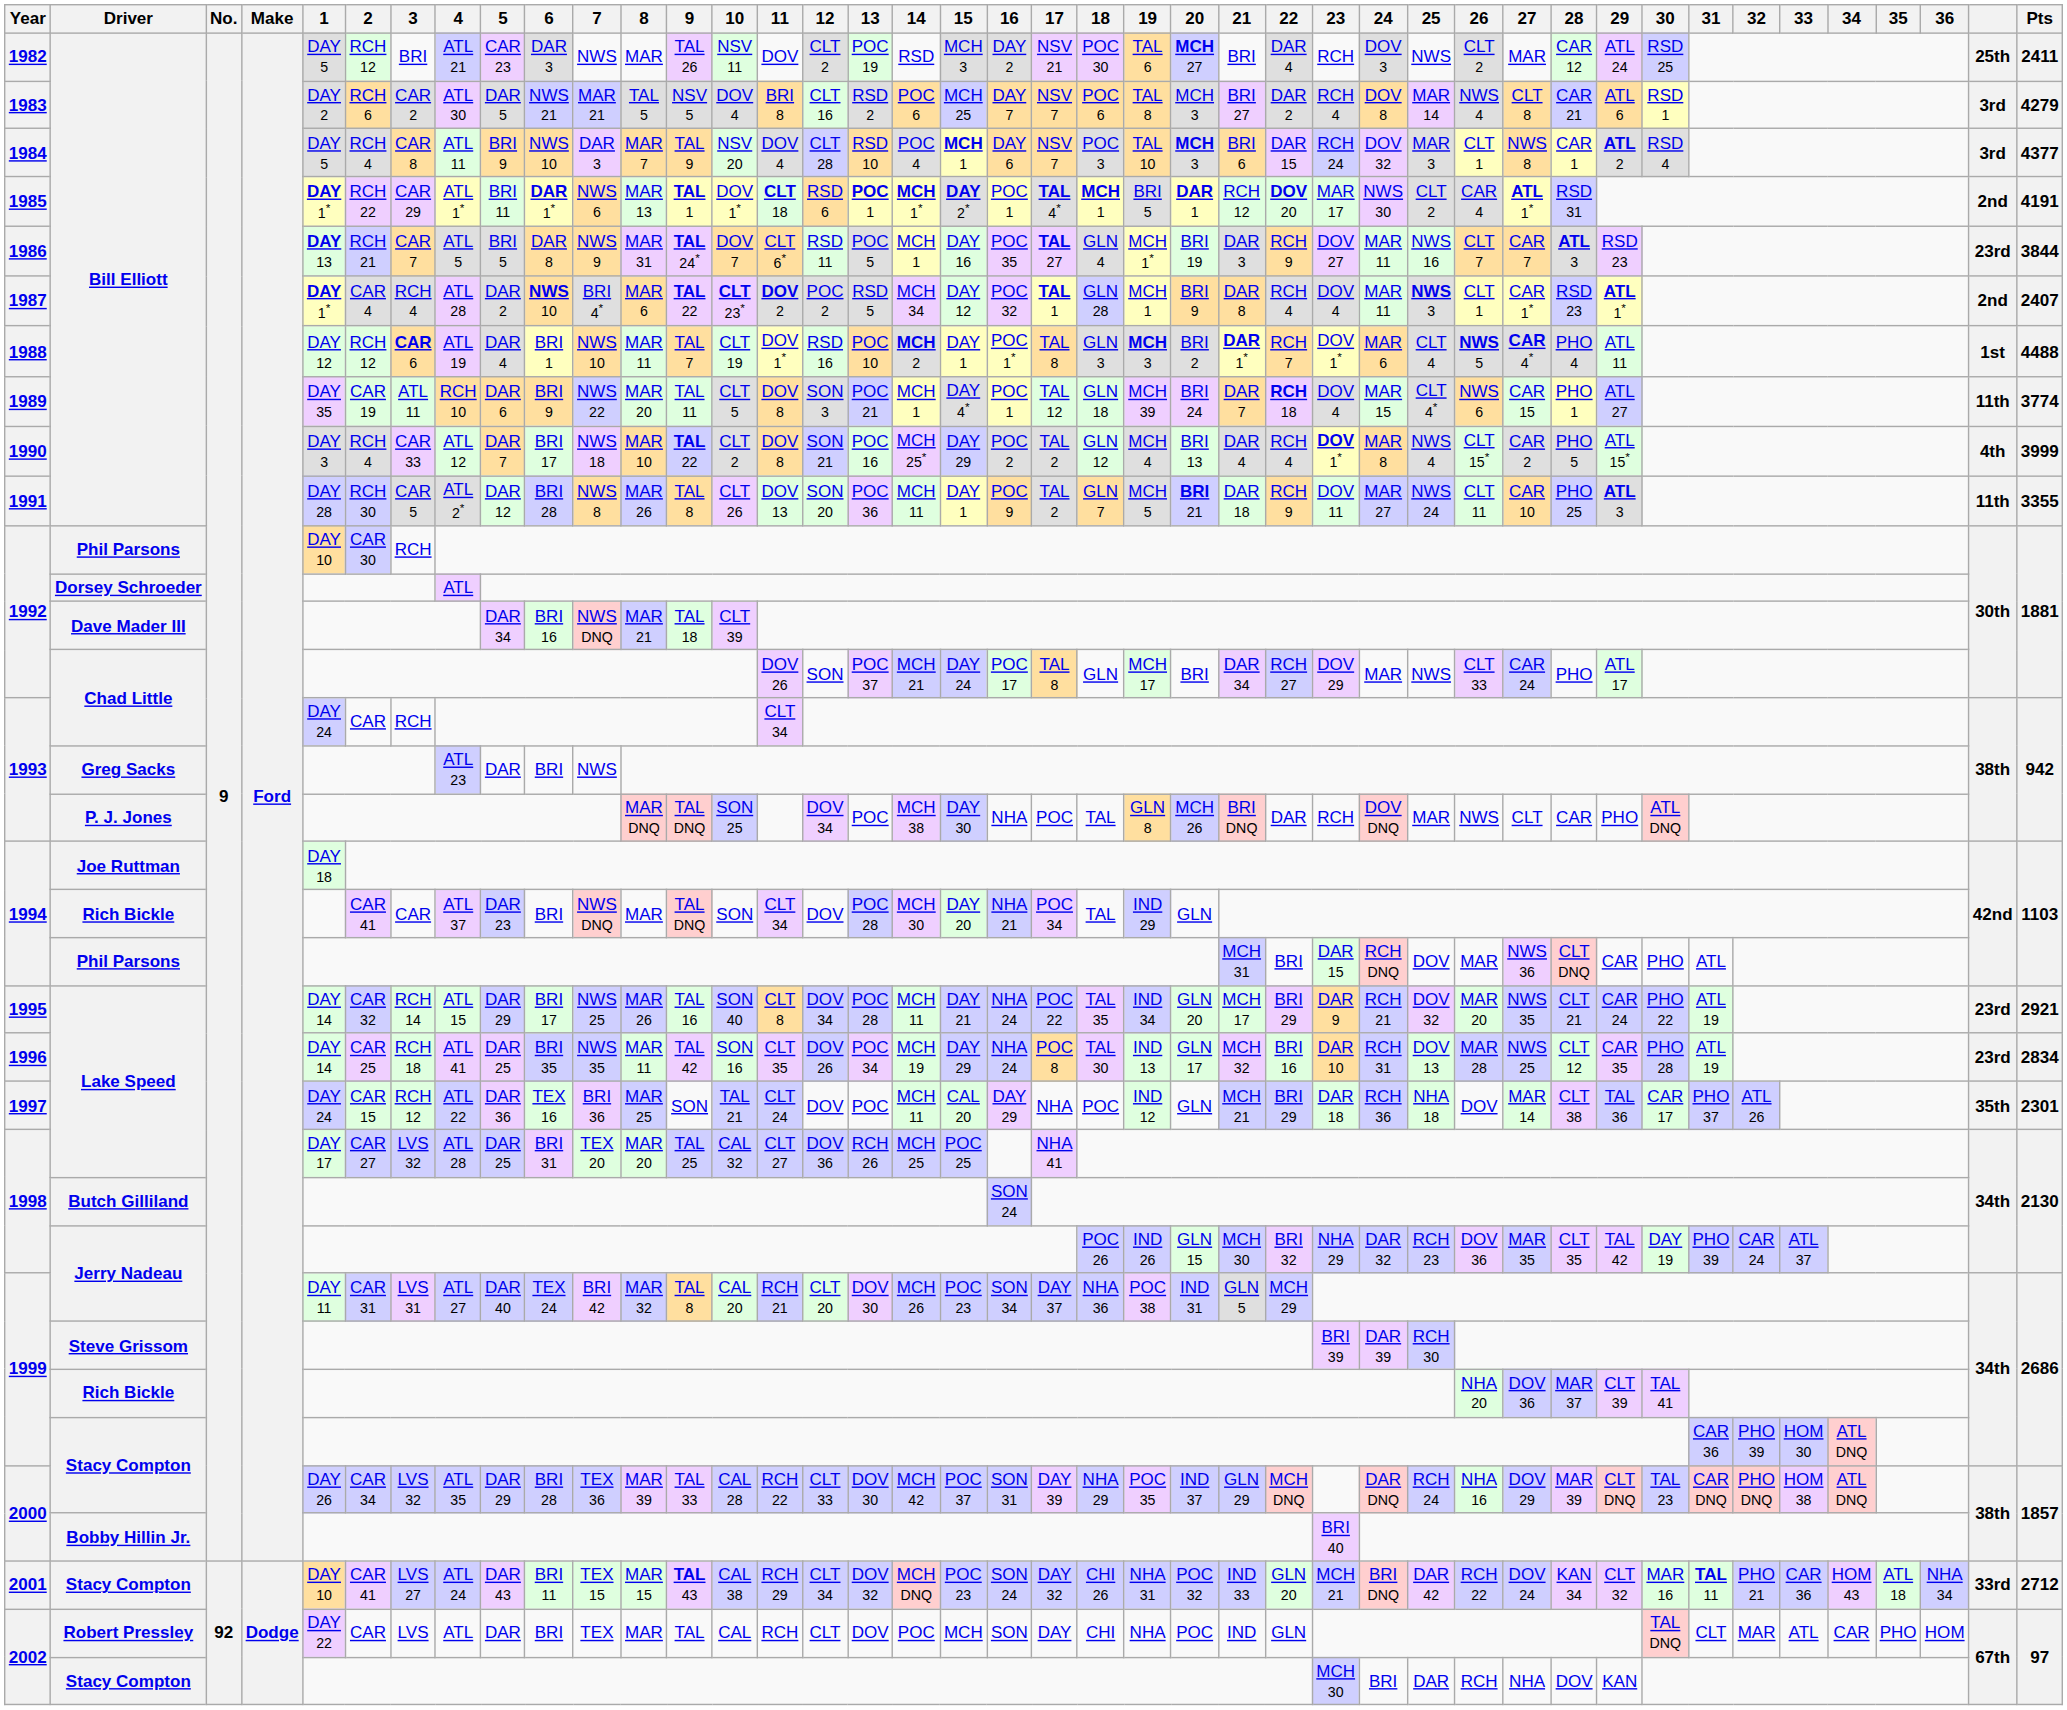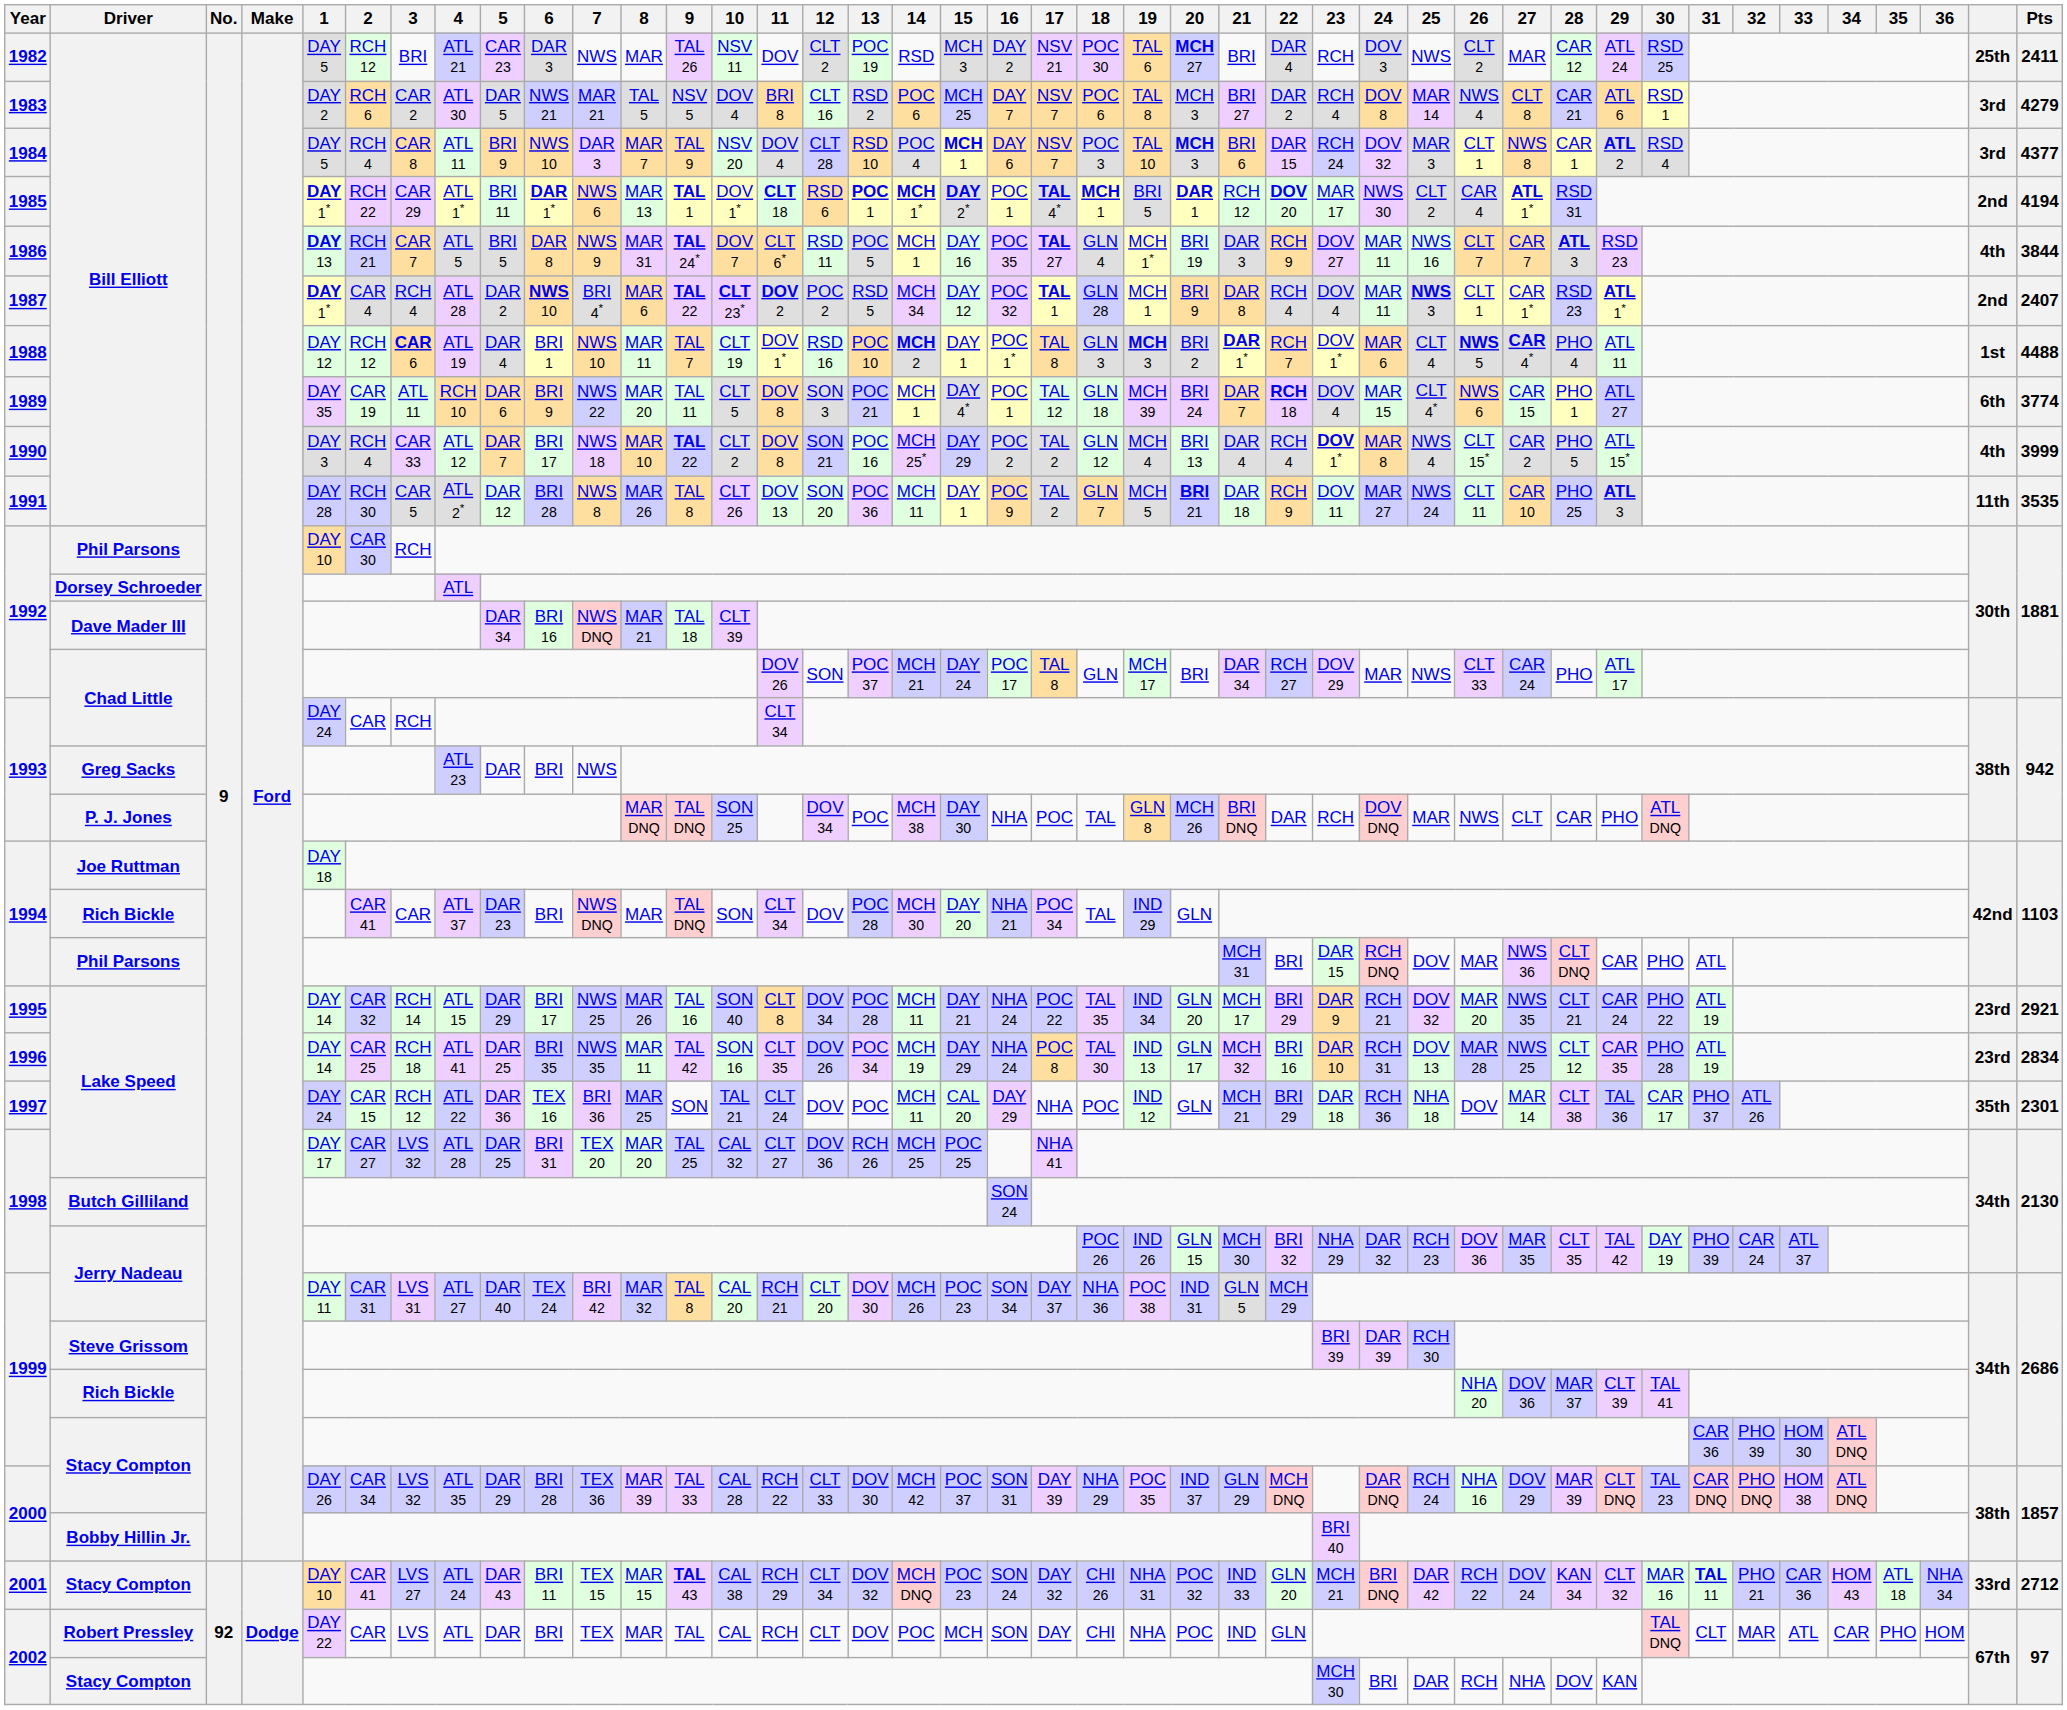1985 | Pts: 4191 -> 4194
1986 | column 41: 23rd -> 4th
1989 | column 41: 11th -> 6th
1991 | Pts: 3355 -> 3535
